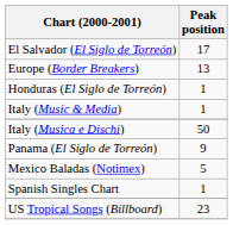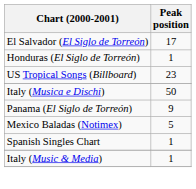- row: Europe (Border Breakers) | 13
rows swapped: Italy (Music & Media) <-> US Tropical Songs (Billboard)
